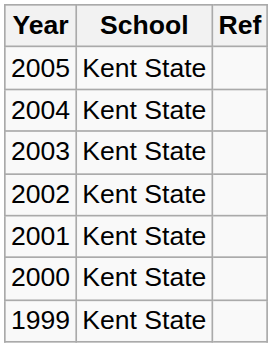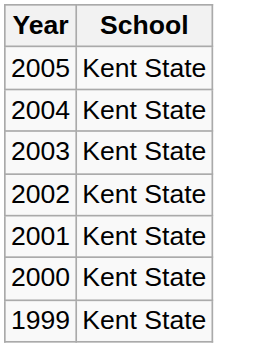- column: Ref
